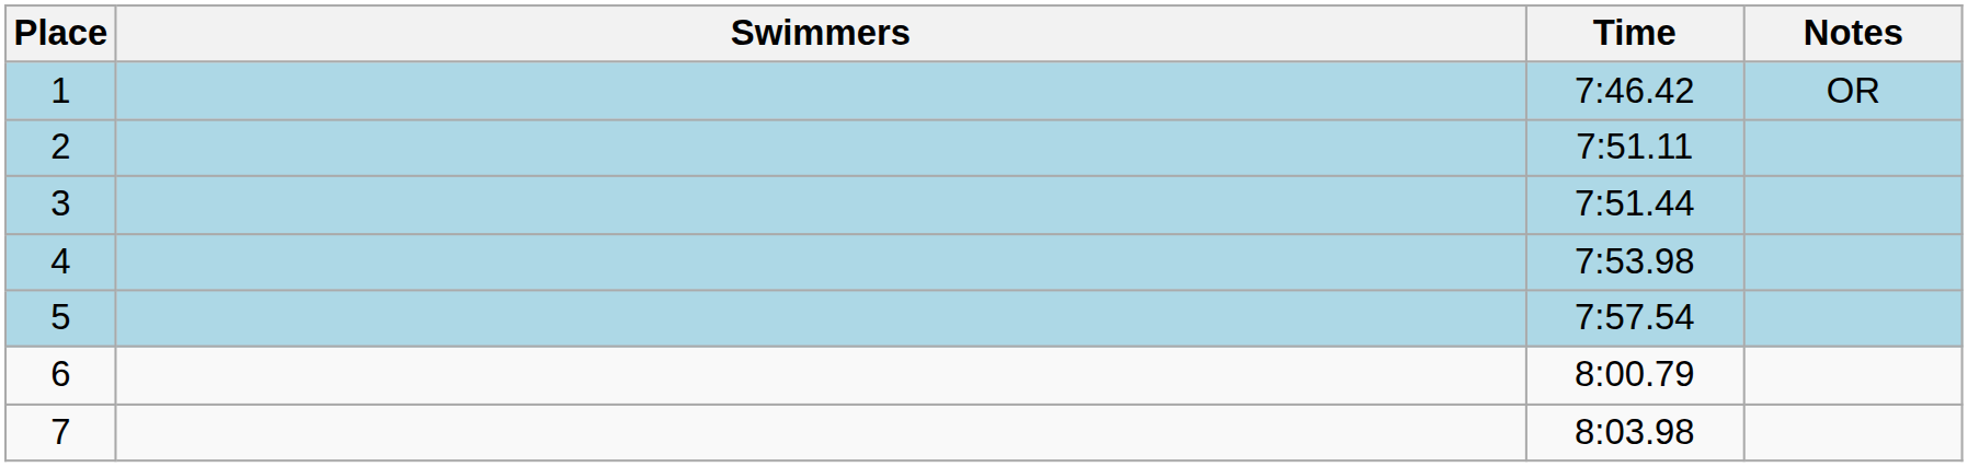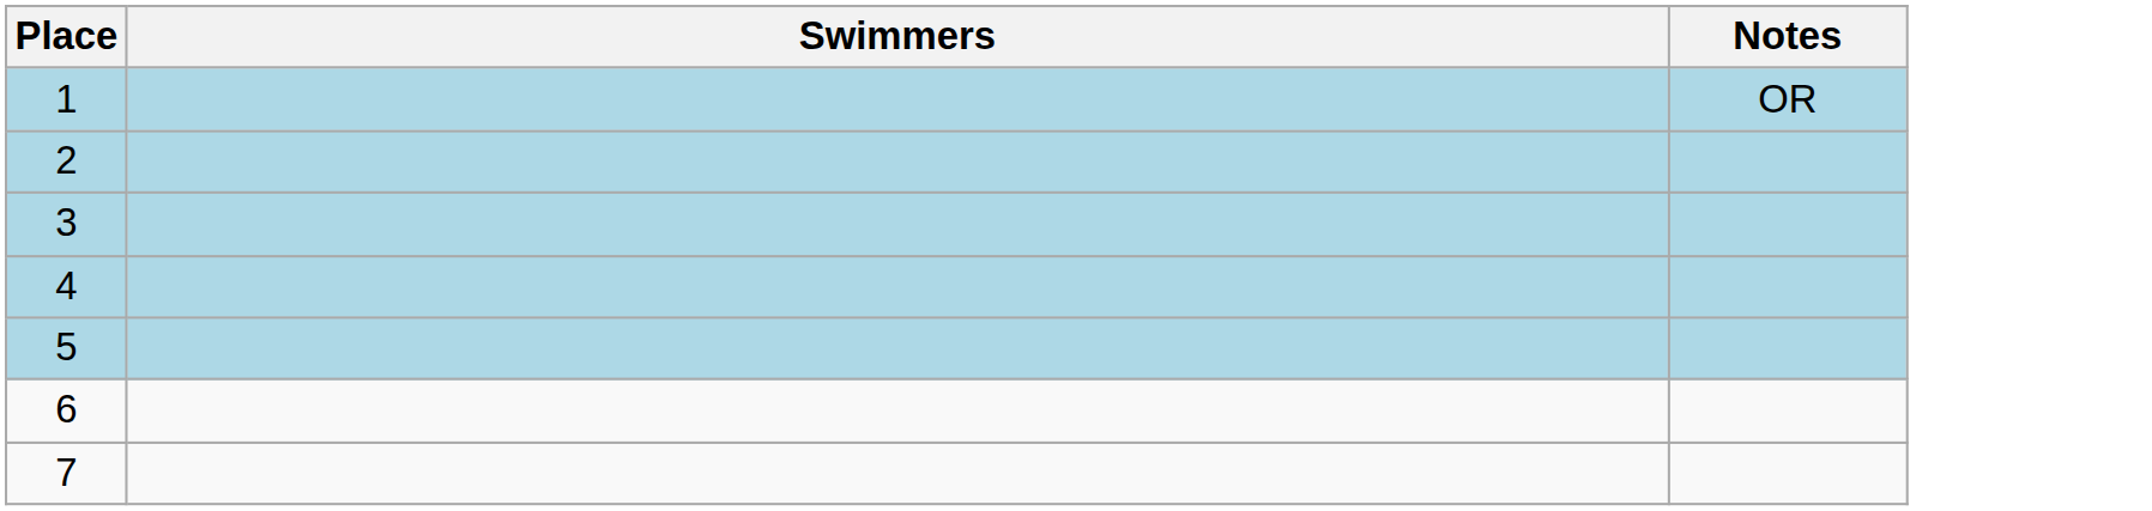- column: Time | 7:46.42 | 7:51.11 | 7:51.44 | 7:53.98 | 7:57.54 | 8:00.79 | 8:03.98
